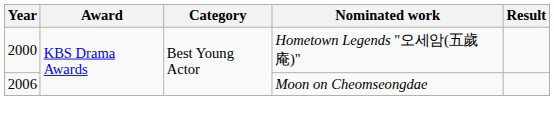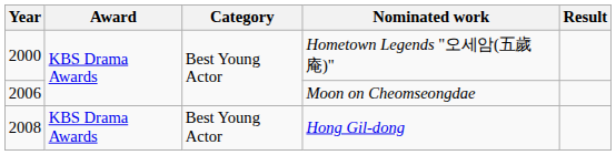+ row: 2008 | KBS Drama Awards | Best Young Actor | Hong Gil-dong
